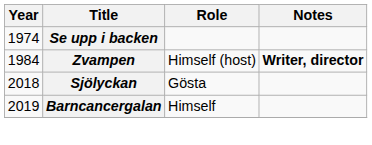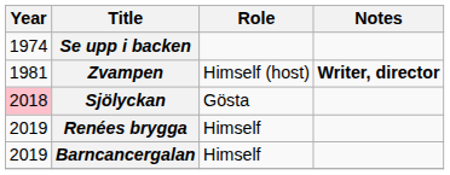Zvampen | Year: 1984 -> 1981
Sjölyckan | Year: no background -> pink background
+ row: 2019 | Renées brygga | Himself
